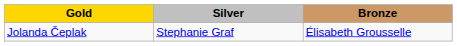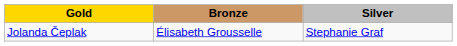columns swapped: Silver <-> Bronze
